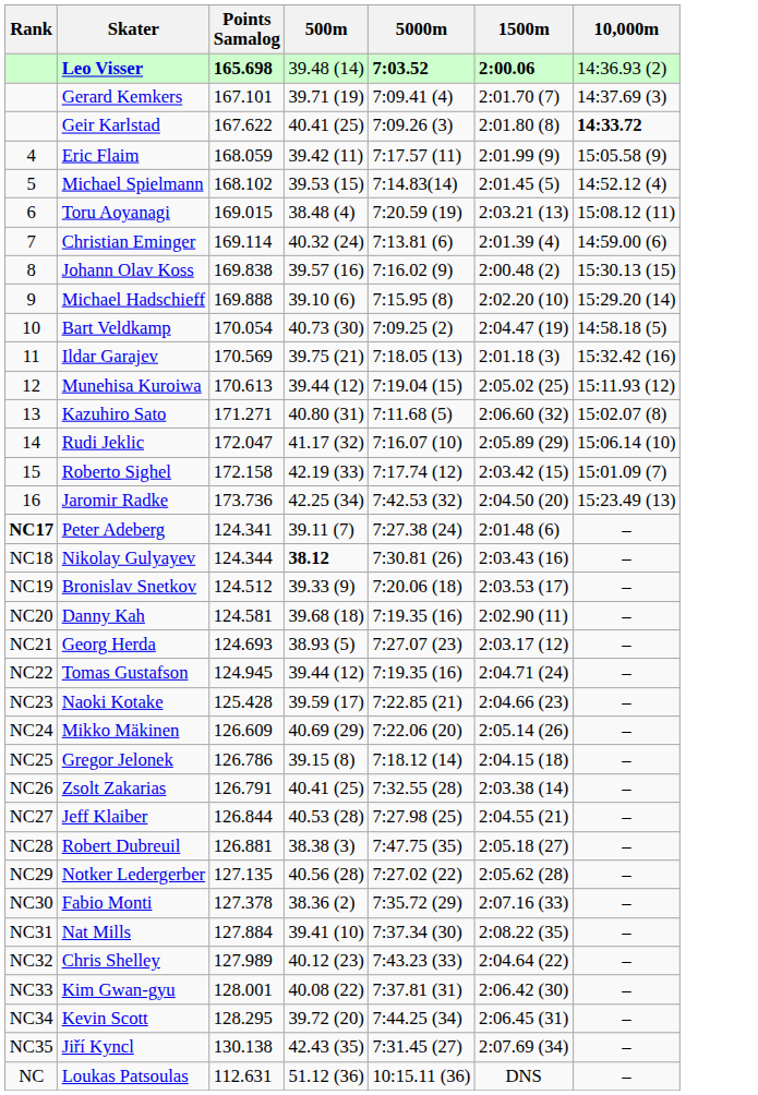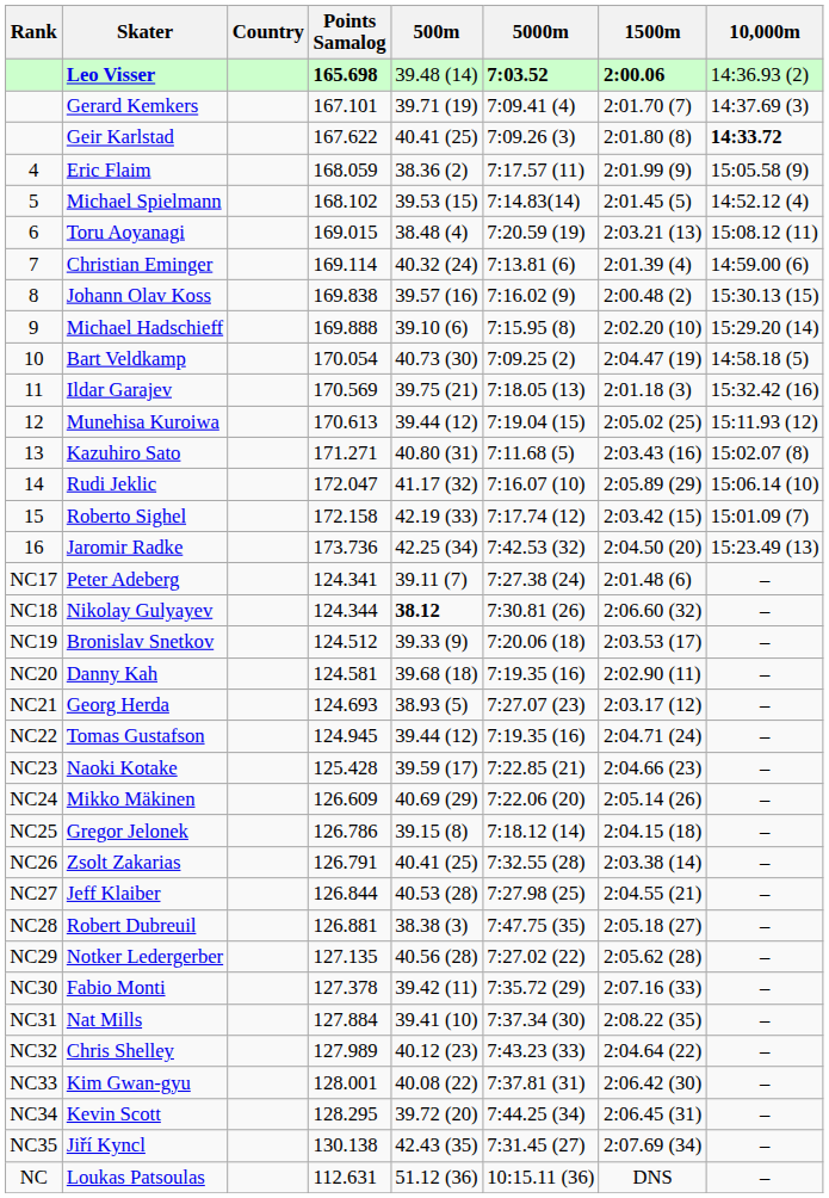+ column: Country
Eric Flaim | 500m: 39.42 (11) -> 38.36 (2)
Kazuhiro Sato | 1500m: 2:06.60 (32) -> 2:03.43 (16)
Peter Adeberg | Rank: bold -> normal
Nikolay Gulyayev | 1500m: 2:03.43 (16) -> 2:06.60 (32)
Fabio Monti | 500m: 38.36 (2) -> 39.42 (11)
